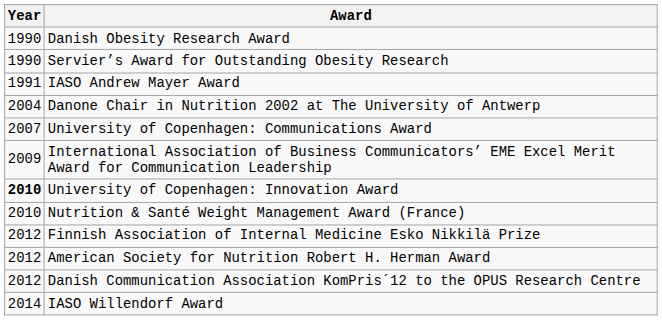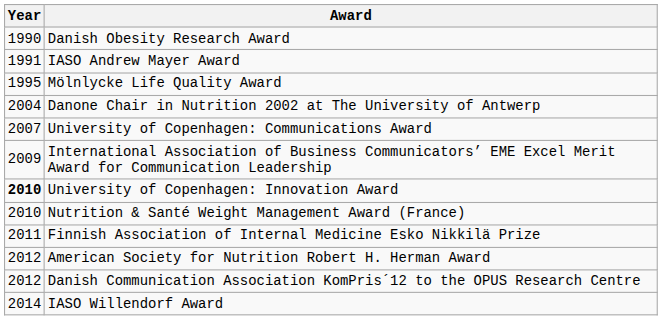- row: 1990 | Servier’s Award for Outstanding Obesity Research
+ row: 1995 | Mölnlycke Life Quality Award
Finnish Association of Internal Medicine Esko Nikkilä Prize | Year: 2012 -> 2011
